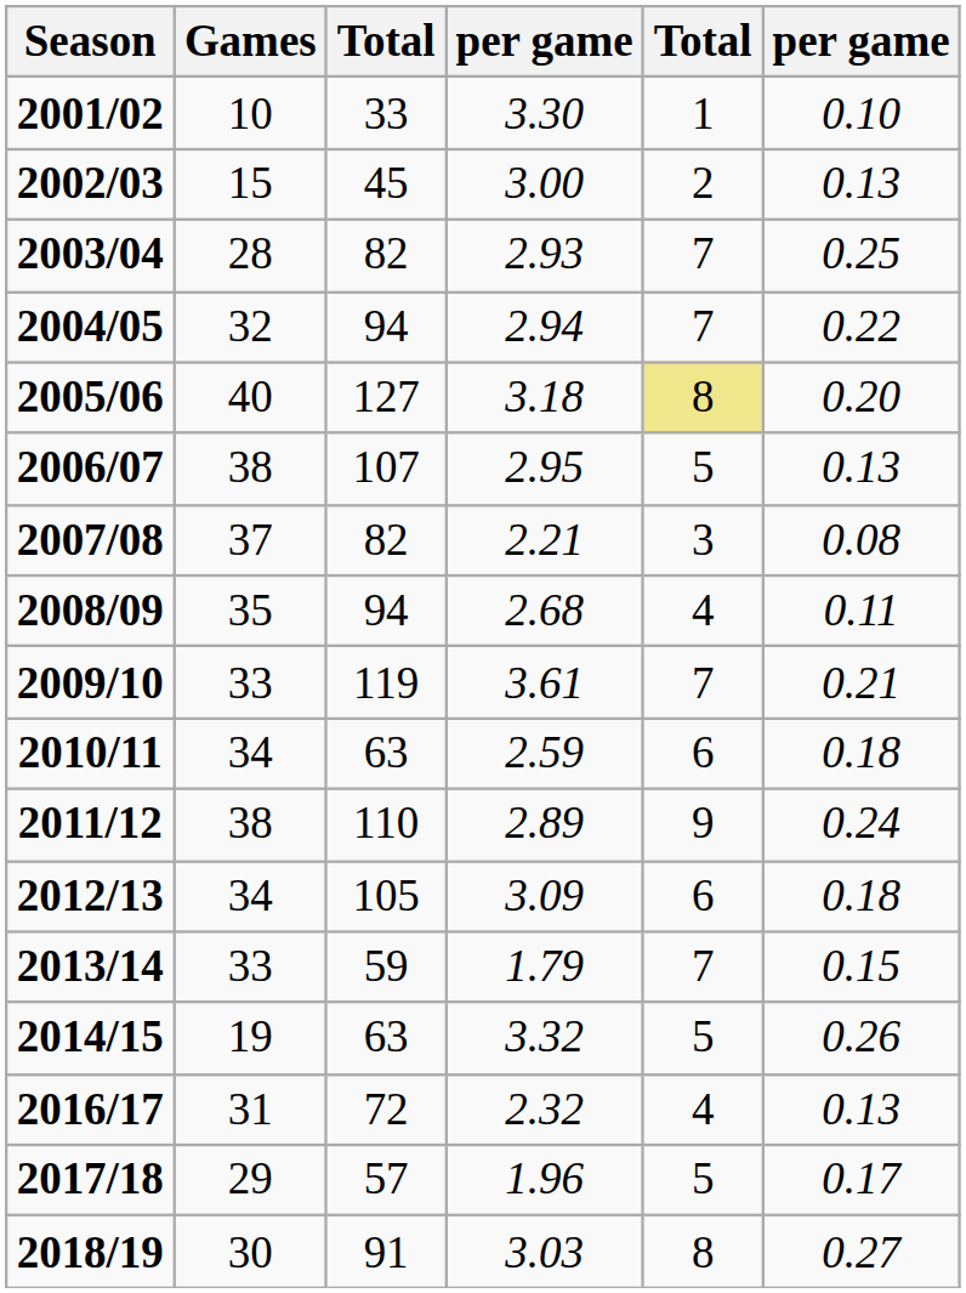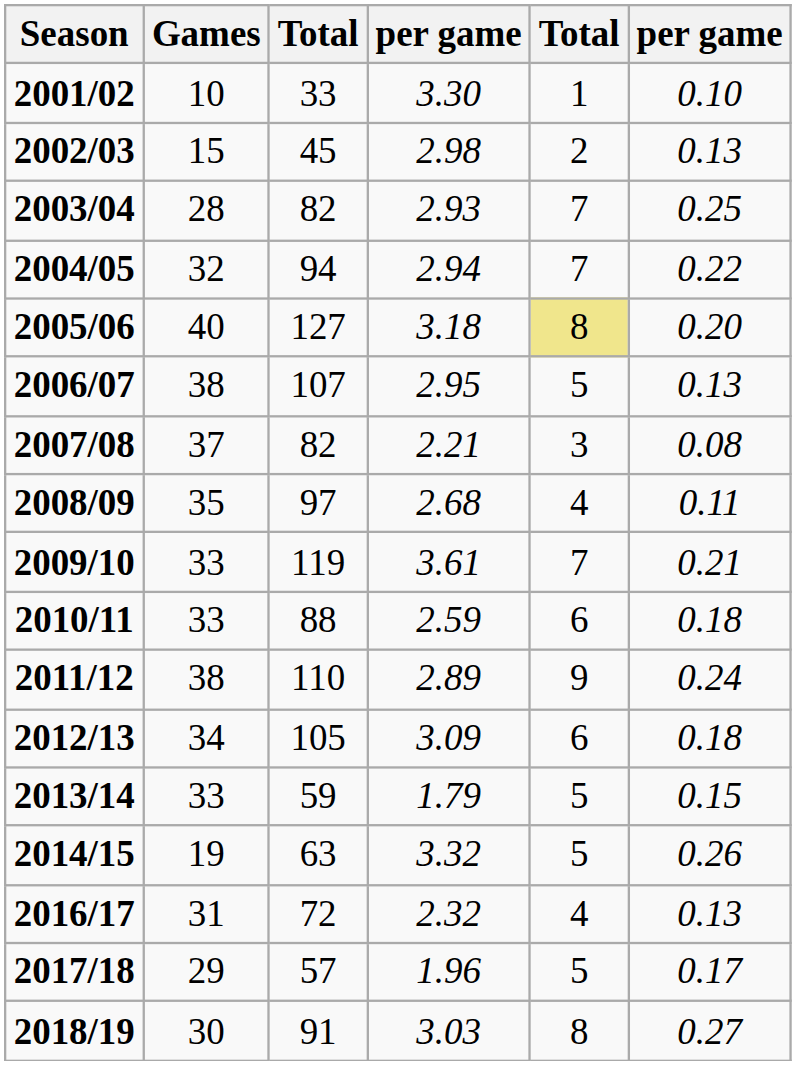2002/03 | column 4: 3.00 -> 2.98
2008/09 | column 3: 94 -> 97
2010/11 | Games: 34 -> 33
2010/11 | column 3: 63 -> 88
2013/14 | column 5: 7 -> 5
